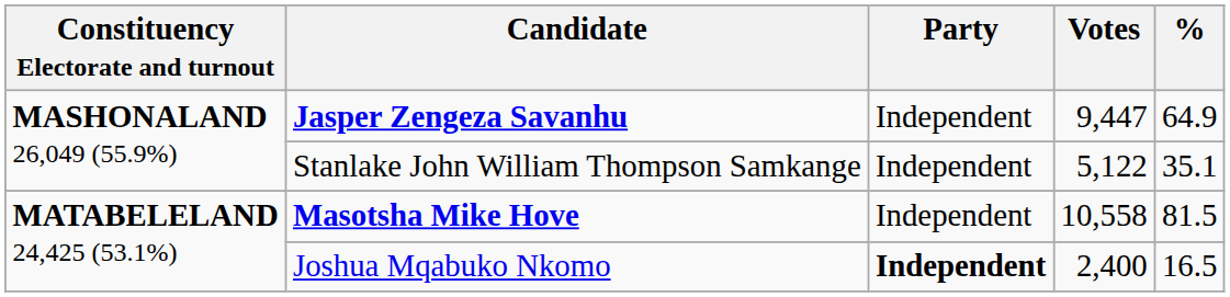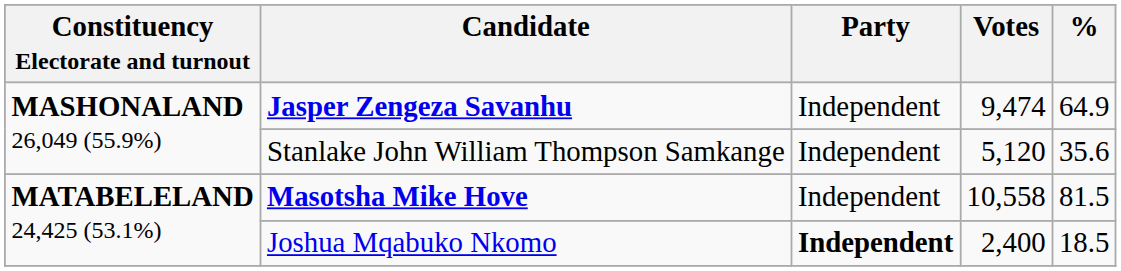Jasper Zengeza Savanhu | Votes: 9,447 -> 9,474
Stanlake John William Thompson Samkange | Votes: 5,122 -> 5,120
Stanlake John William Thompson Samkange | %: 35.1 -> 35.6
Joshua Mqabuko Nkomo | %: 16.5 -> 18.5
